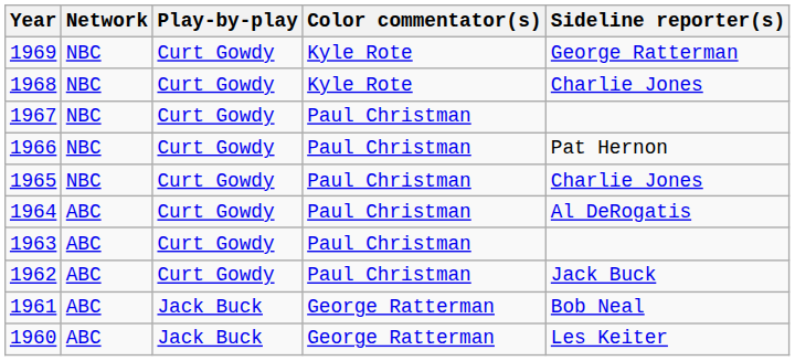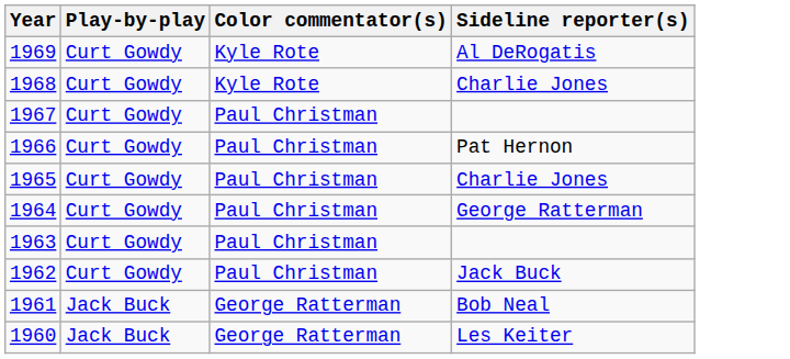- column: Network | NBC | NBC | NBC | NBC | NBC | ABC | ABC | ABC | ABC | ABC
1969 | Sideline reporter(s): George Ratterman -> Al DeRogatis
1964 | Sideline reporter(s): Al DeRogatis -> George Ratterman
